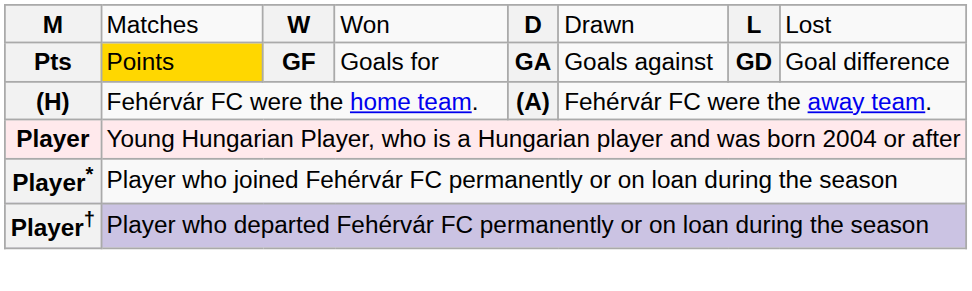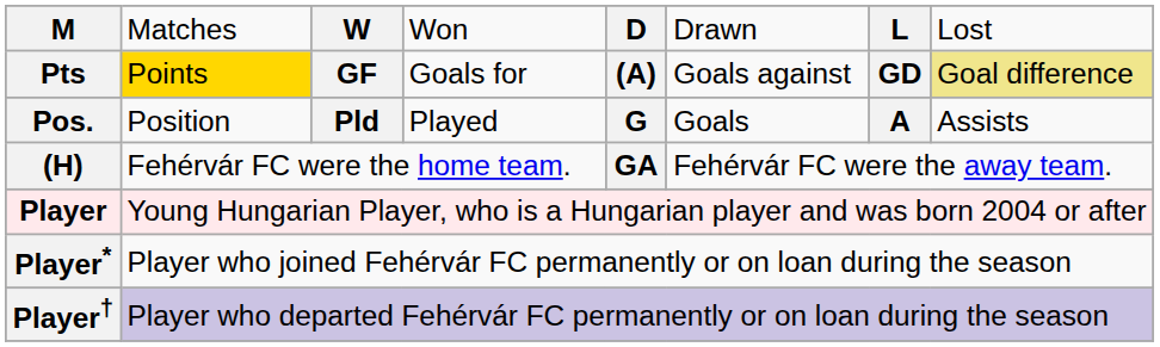Pts | column 5: GA -> (A)
Pts | column 8: no background -> khaki background
+ row: Pos. | Position | Pld | Played | G | Goals | A | Assists
(H) | column 5: (A) -> GA
